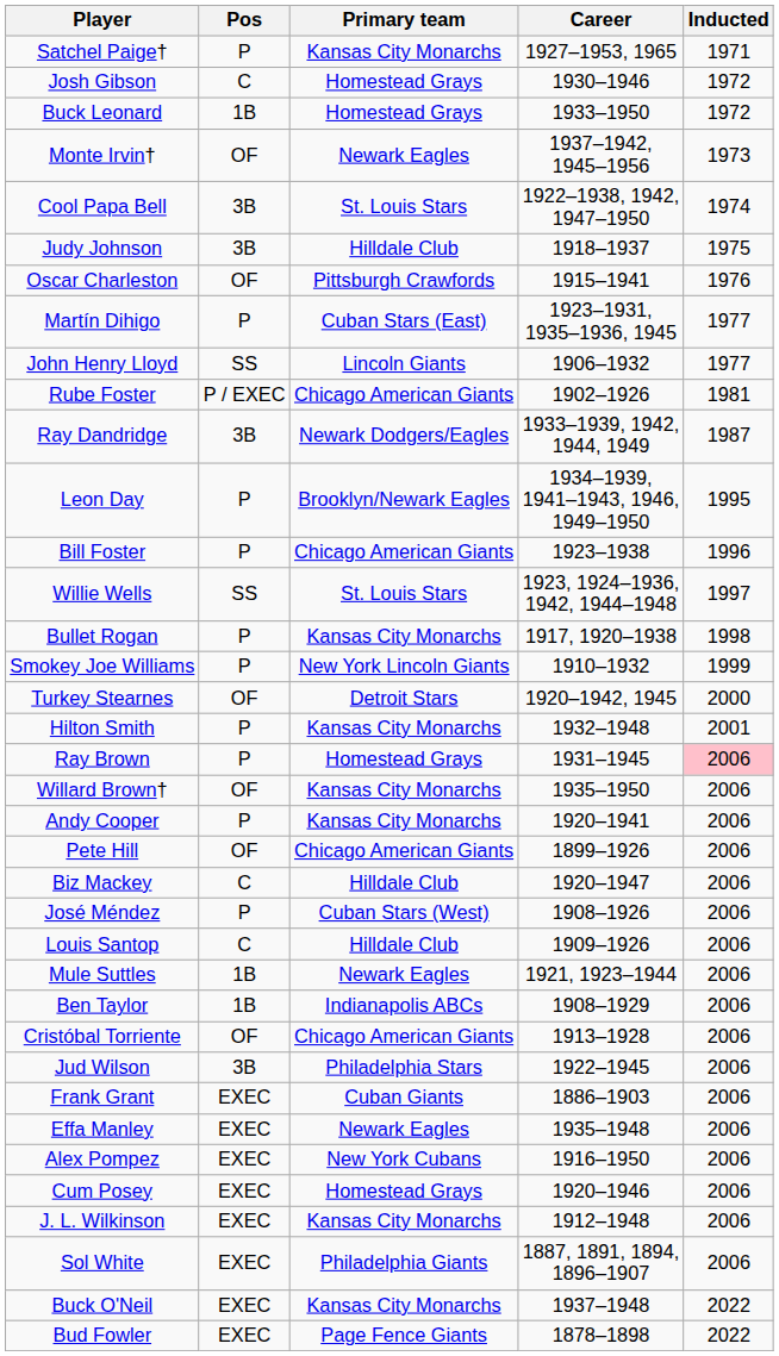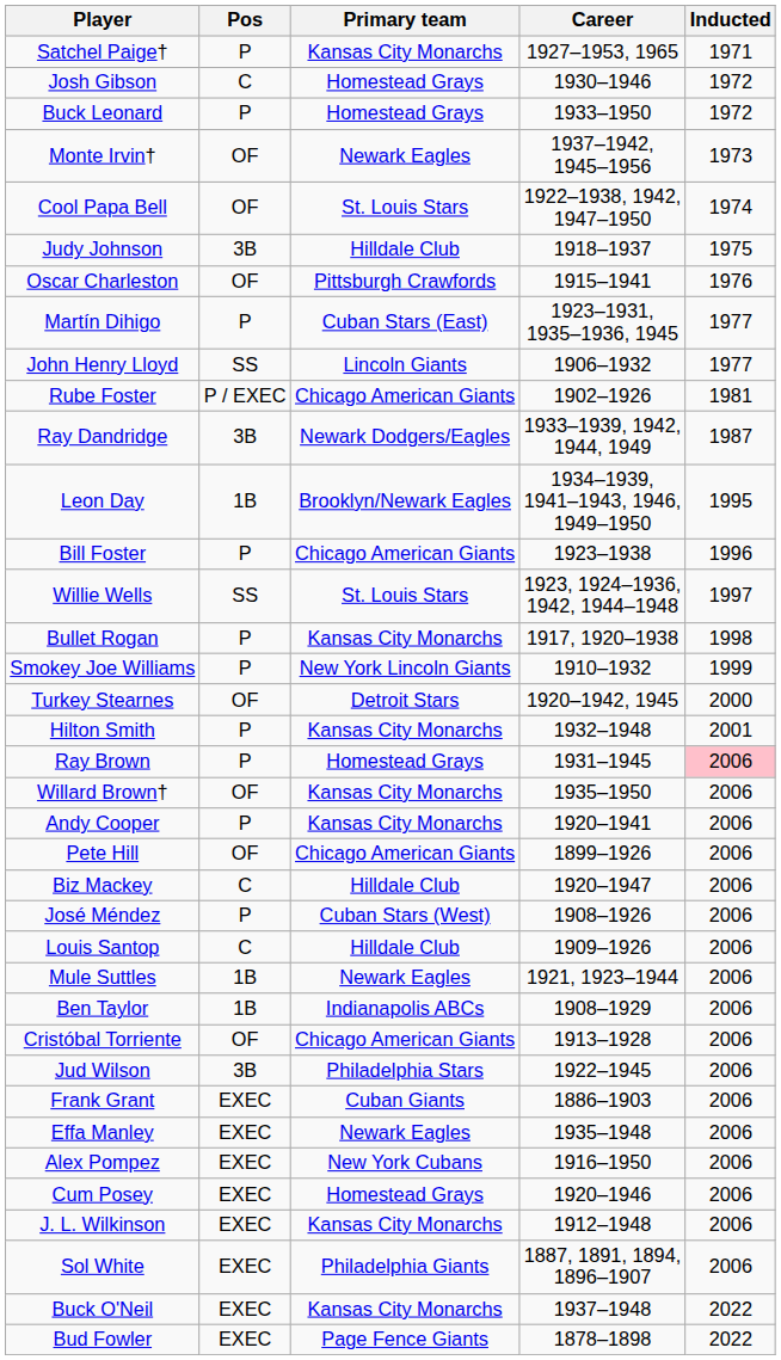Buck Leonard | Pos: 1B -> P
Cool Papa Bell | Pos: 3B -> OF
Leon Day | Pos: P -> 1B
